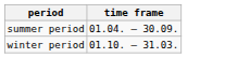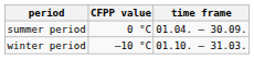+ column: CFPP value | 0 °C | –10 °C
